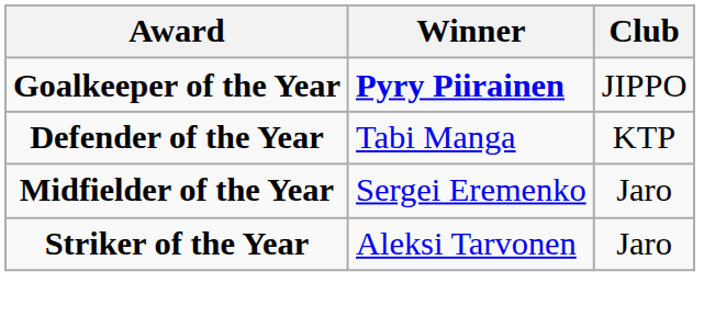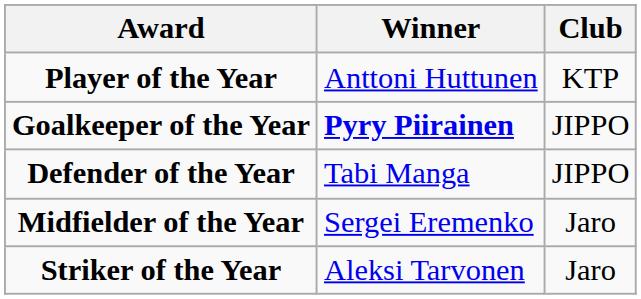+ row: Player of the Year | Anttoni Huttunen | KTP
Defender of the Year | Club: KTP -> JIPPO
